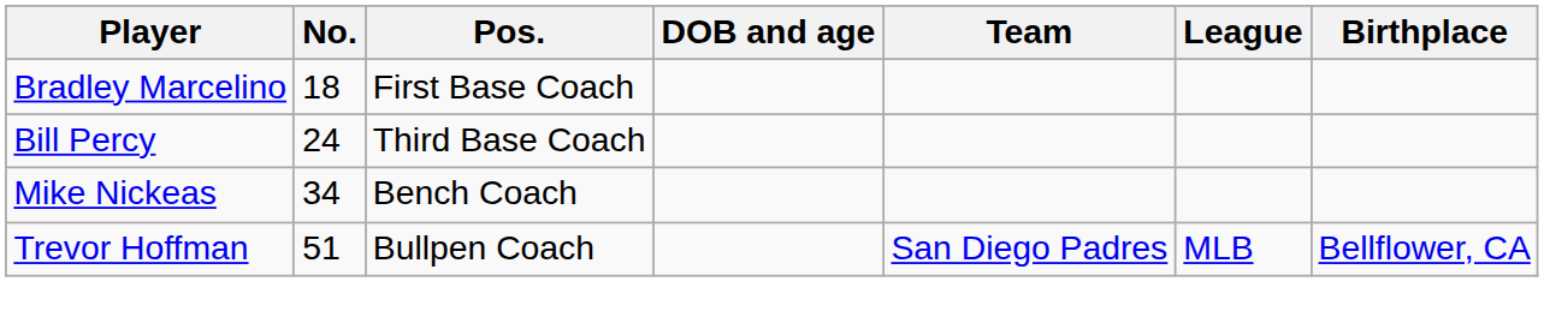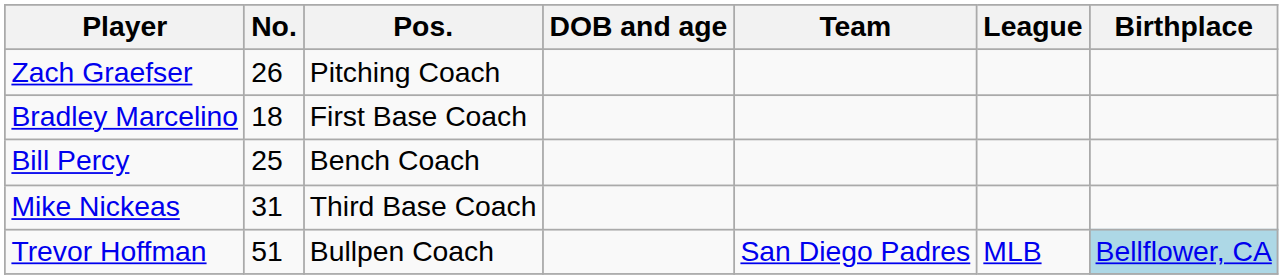+ row: Zach Graefser | 26 | Pitching Coach
Bill Percy | No.: 24 -> 25
Bill Percy | Pos.: Third Base Coach -> Bench Coach
Mike Nickeas | No.: 34 -> 31
Mike Nickeas | Pos.: Bench Coach -> Third Base Coach
Trevor Hoffman | Birthplace: no background -> lightblue background
